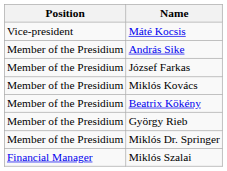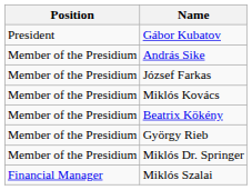+ row: President | Gábor Kubatov
- row: Vice-president | Máté Kocsis
